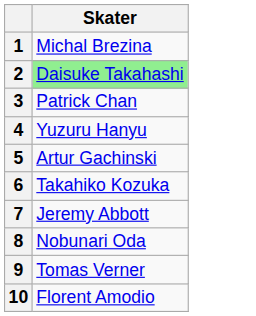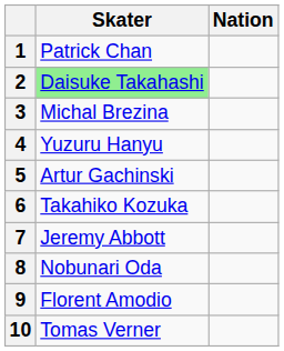+ column: Nation
1 | Skater: Michal Brezina -> Patrick Chan
3 | Skater: Patrick Chan -> Michal Brezina
9 | Skater: Tomas Verner -> Florent Amodio
10 | Skater: Florent Amodio -> Tomas Verner
